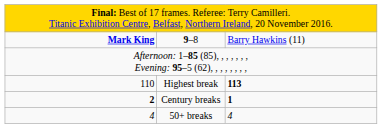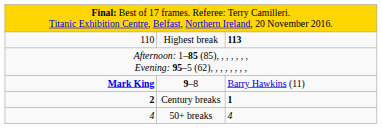rows swapped: 9–8 <-> Highest break
